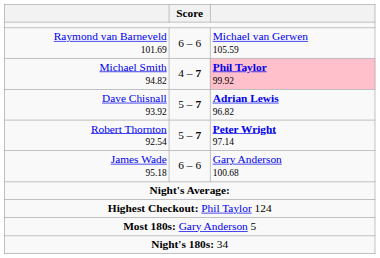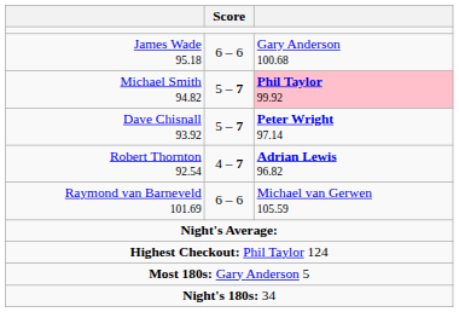rows swapped: James Wade 95.18 <-> Raymond van Barneveld 101.69
Michael Smith 94.82 | Score: 4 – 7 -> 5 – 7
Dave Chisnall 93.92 | column 3: Adrian Lewis 96.82 -> Peter Wright 97.14
Robert Thornton 92.54 | Score: 5 – 7 -> 4 – 7
Robert Thornton 92.54 | column 3: Peter Wright 97.14 -> Adrian Lewis 96.82
